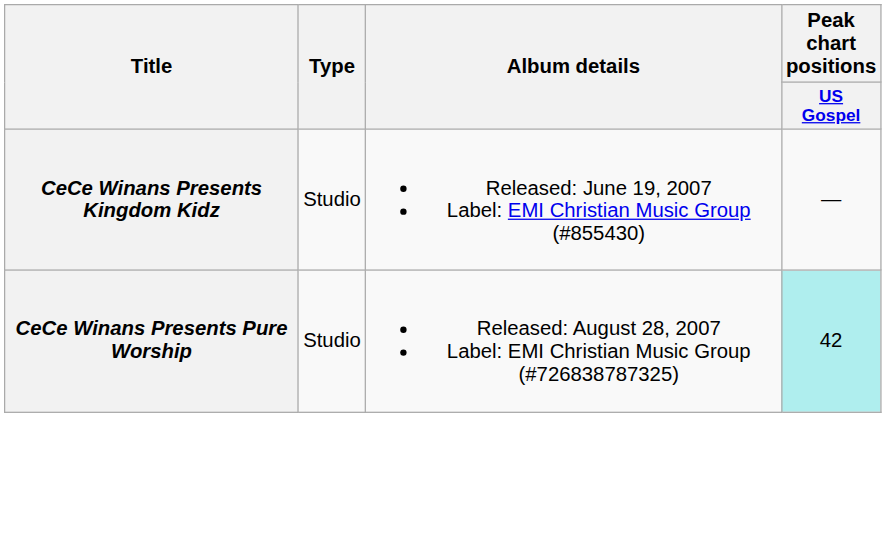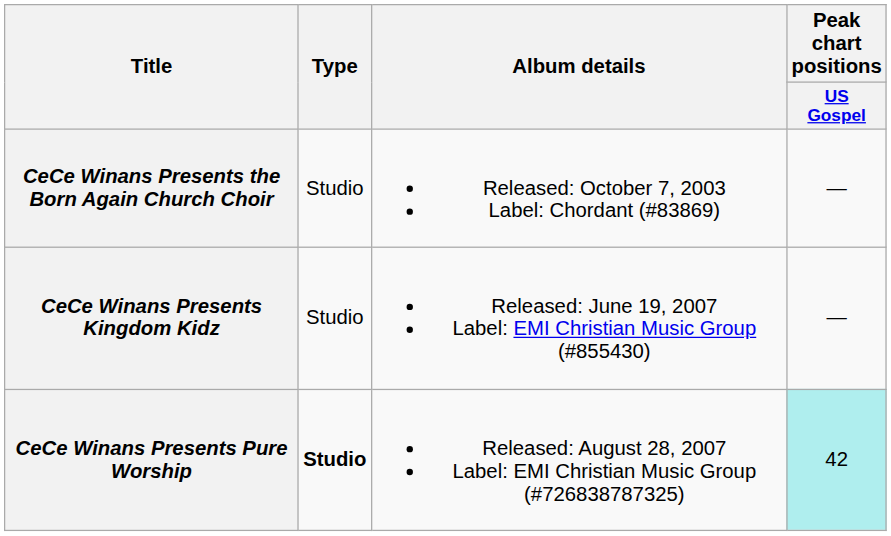+ row: CeCe Winans Presents the Born Again Church Choir | Studio | Released: October 7, 2003 Label: Chordant (#83869) | —
CeCe Winans Presents Pure Worship | Type: normal -> bold
